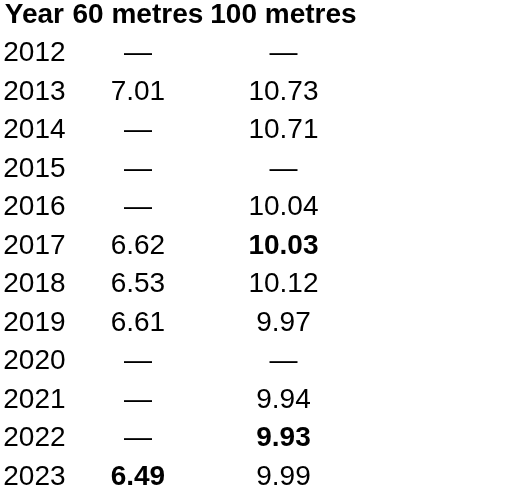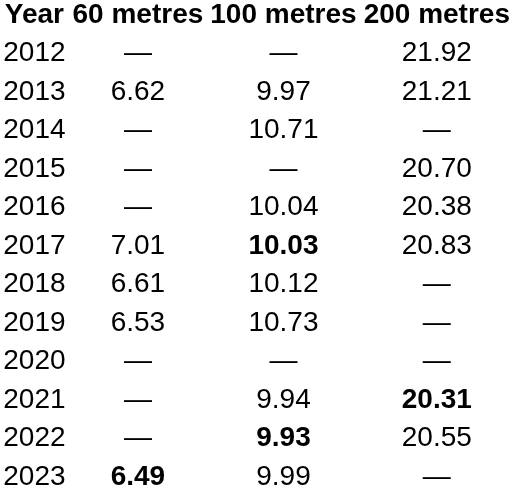+ column: 200 metres | 21.92 | 21.21 | — | 20.70 | 20.38 | 20.83 | — | — | — | 20.31 | 20.55 | —
2013 | 60 metres: 7.01 -> 6.62
2013 | 100 metres: 10.73 -> 9.97
2017 | 60 metres: 6.62 -> 7.01
2018 | 60 metres: 6.53 -> 6.61
2019 | 60 metres: 6.61 -> 6.53
2019 | 100 metres: 9.97 -> 10.73
